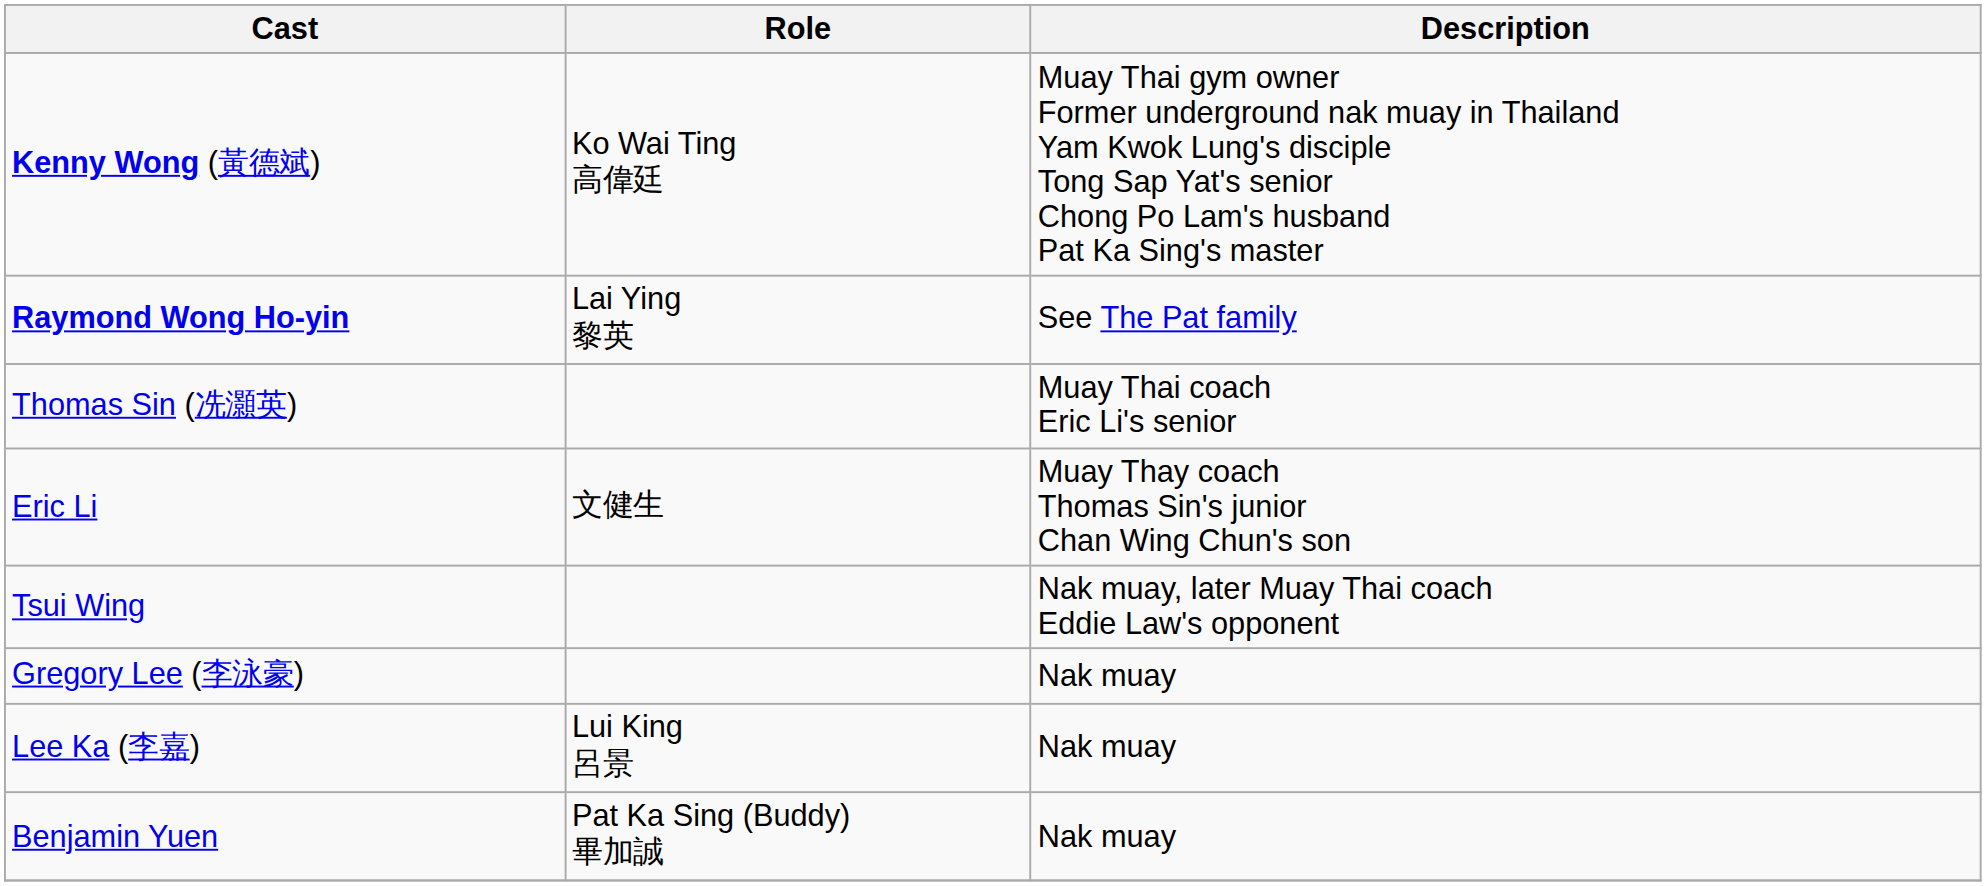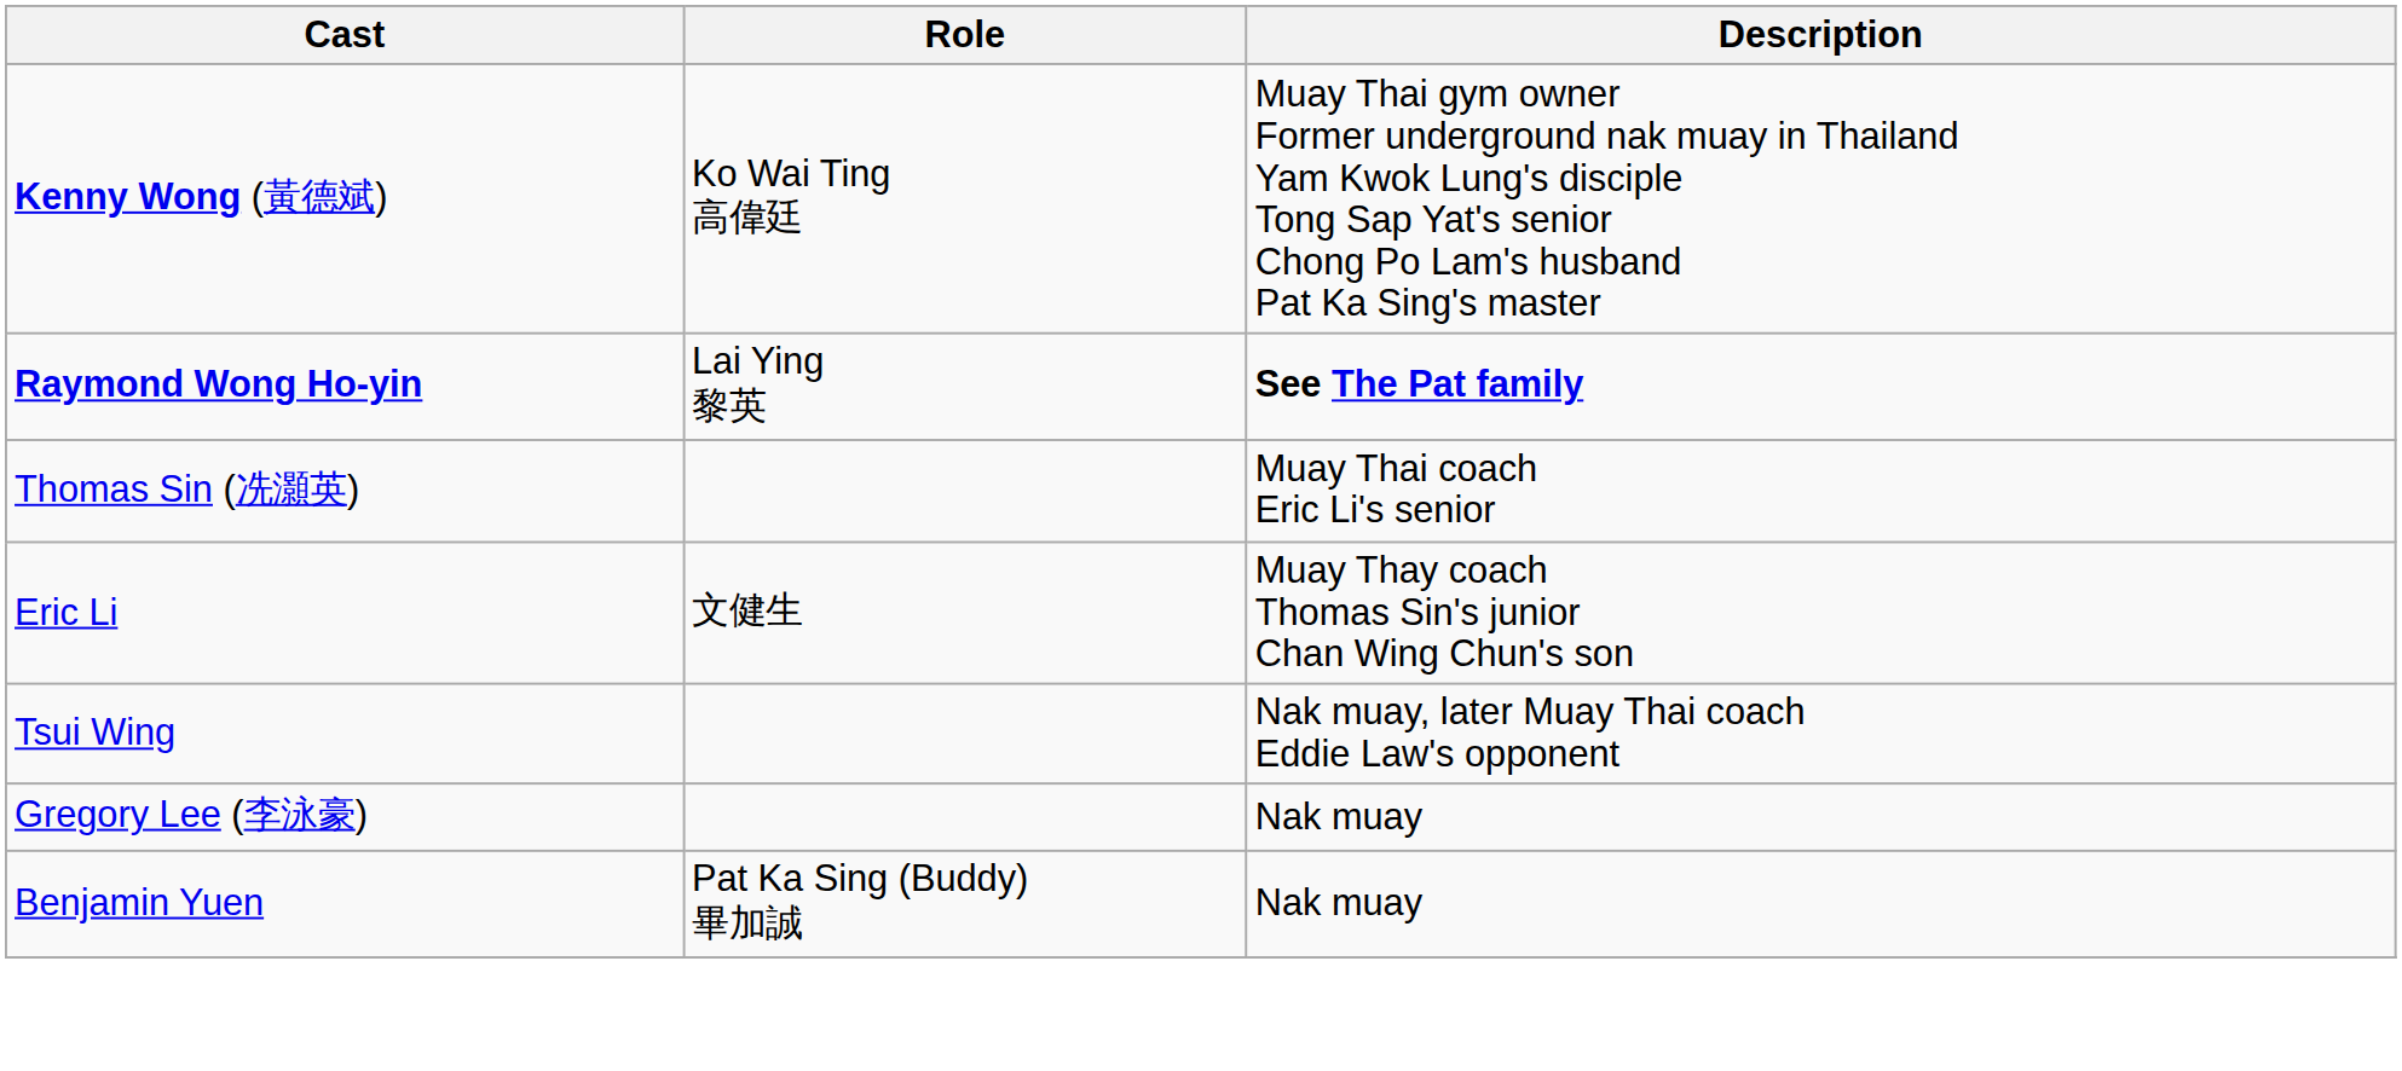Raymond Wong Ho-yin | Description: normal -> bold
- row: Lee Ka (李嘉) | Lui King 呂景 | Nak muay
